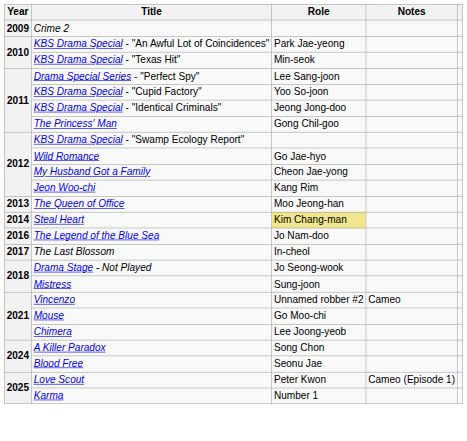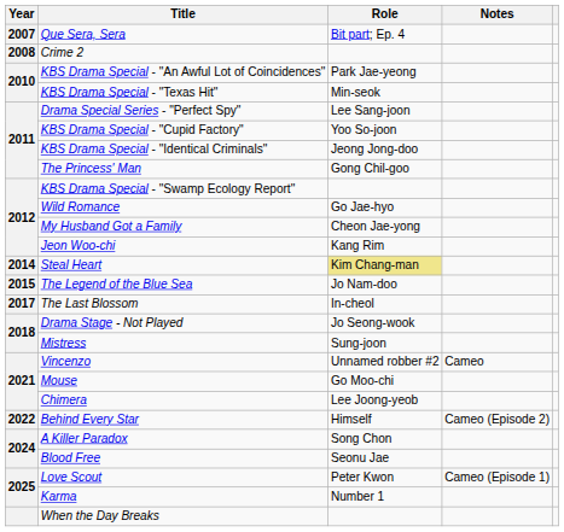+ row: 2007 | Que Sera, Sera | Bit part; Ep. 4
Crime 2 | Year: 2009 -> 2008
- row: 2013 | The Queen of Office | Moo Jeong-han
The Legend of the Blue Sea | Year: 2016 -> 2015
+ row: 2022 | Behind Every Star | Himself | Cameo (Episode 2)
+ row: When the Day Breaks
